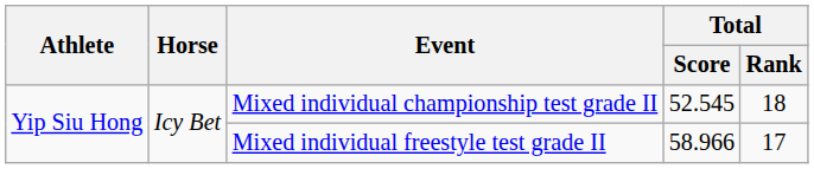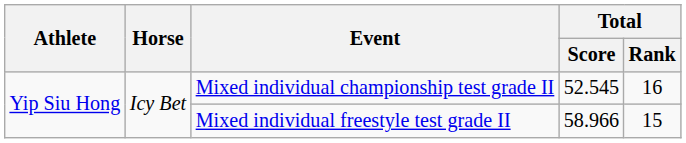Mixed individual championship test grade II | Total / Rank: 18 -> 16
Mixed individual freestyle test grade II | Total / Rank: 17 -> 15
